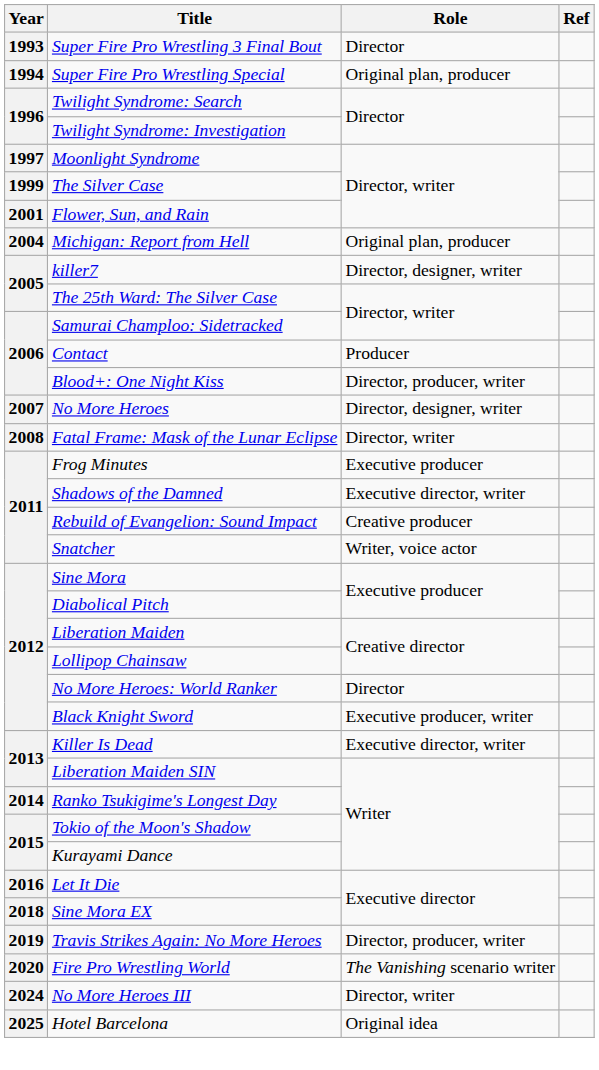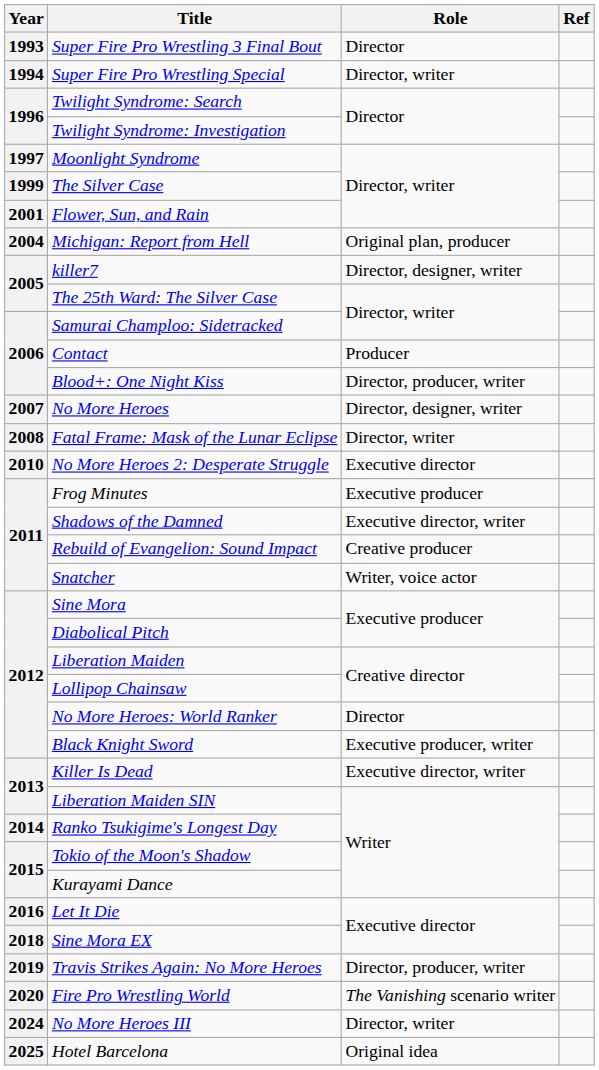Super Fire Pro Wrestling Special | Role: Original plan, producer -> Director, writer
+ row: 2010 | No More Heroes 2: Desperate Struggle | Executive director
